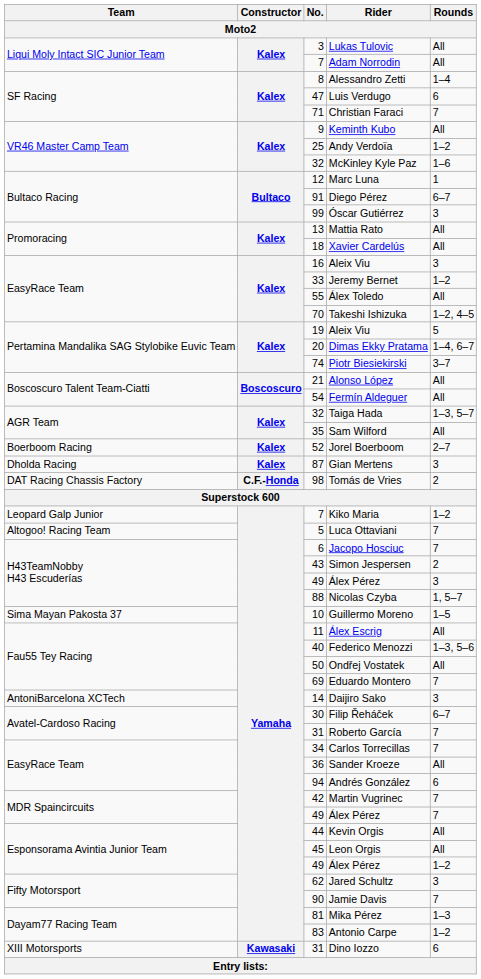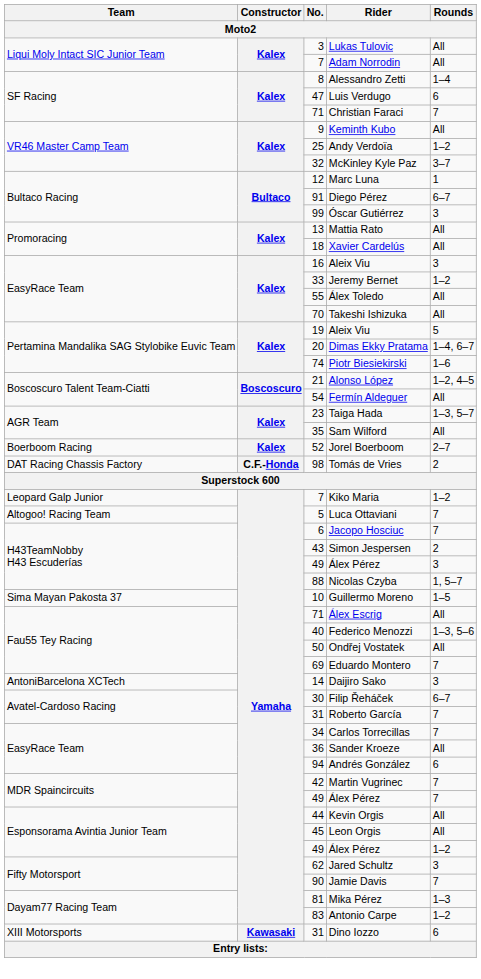McKinley Kyle Paz | Rounds: 1–6 -> 3–7
Takeshi Ishizuka | Rounds: 1–2, 4–5 -> All
Piotr Biesiekirski | Rounds: 3–7 -> 1–6
Alonso López | Rounds: All -> 1–2, 4–5
Taiga Hada | No.: 32 -> 23
- row: Dholda Racing | Kalex | 87 | Gian Mertens | 3
Álex Escrig | No.: 11 -> 71
